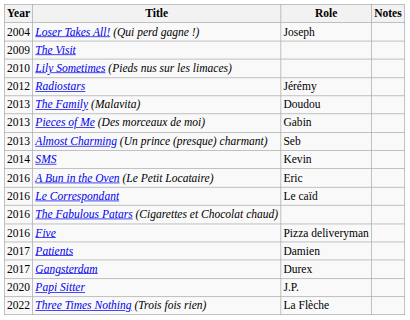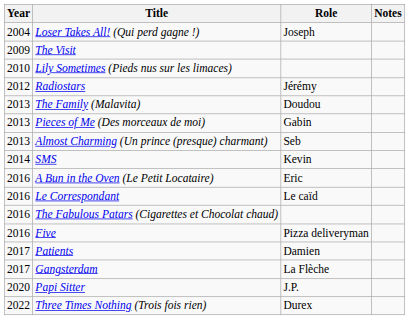Gangsterdam | Role: Durex -> La Flèche
Three Times Nothing (Trois fois rien) | Role: La Flèche -> Durex
